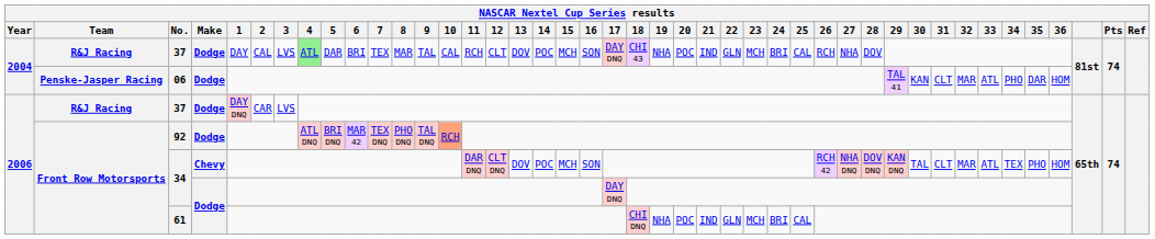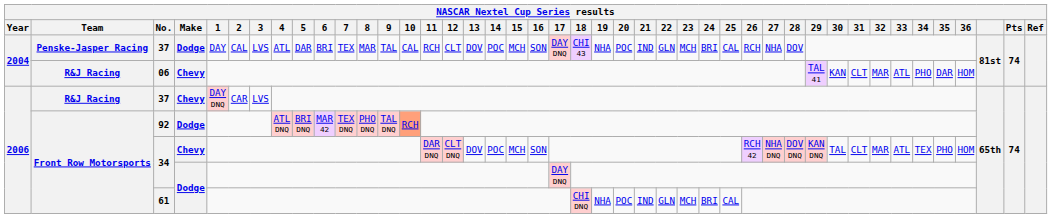2004 / 37 | Team: R&J Racing -> Penske-Jasper Racing
2004 / 37 | 4: lightgreen background -> no background
06 | Team: Penske-Jasper Racing -> R&J Racing
06 | Make: Dodge -> Chevy
2006 / 37 | Make: Dodge -> Chevy
